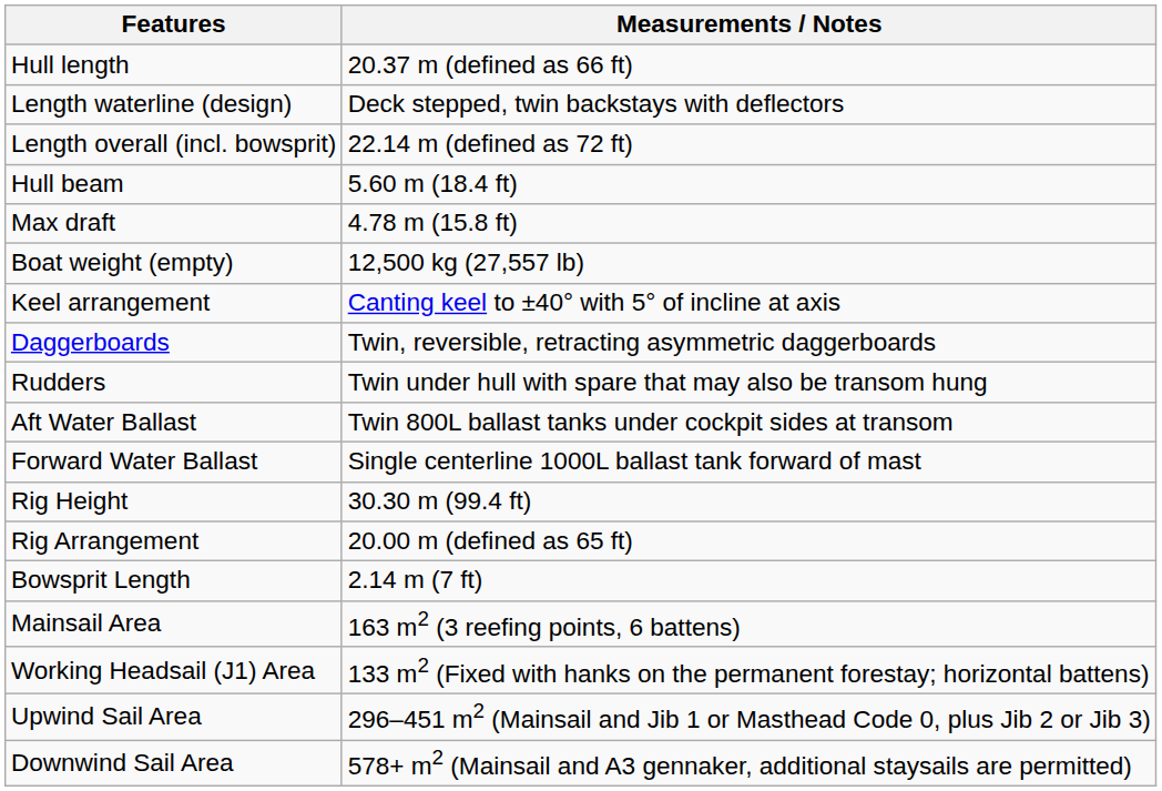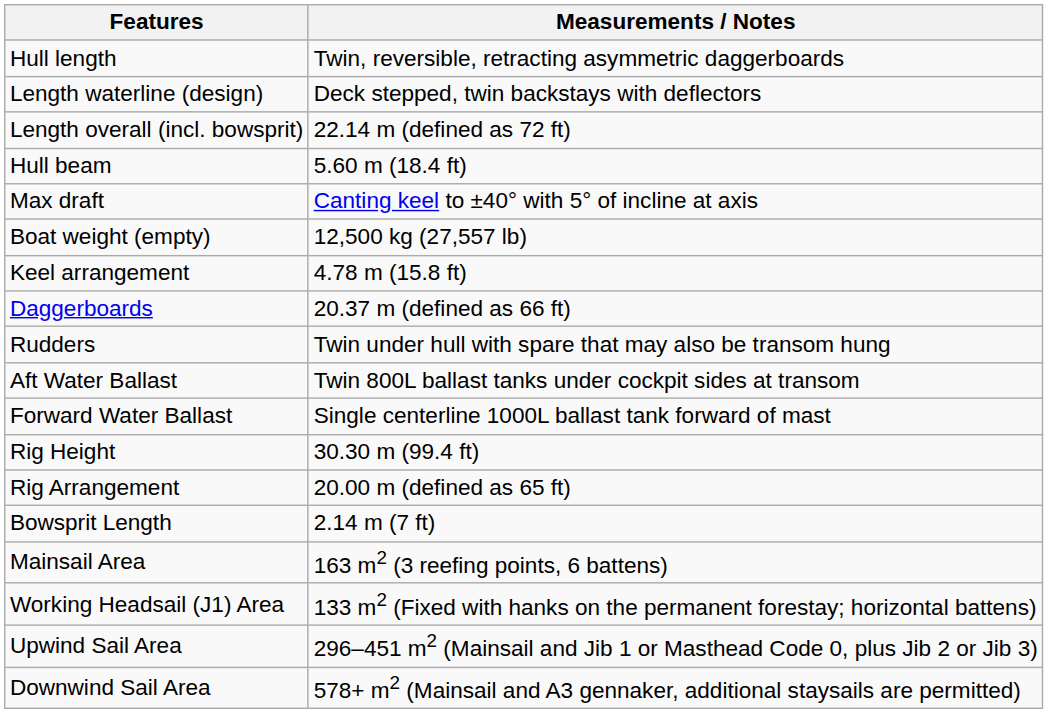Hull length | Measurements / Notes: 20.37 m (defined as 66 ft) -> Twin, reversible, retracting asymmetric daggerboards
Max draft | Measurements / Notes: 4.78 m (15.8 ft) -> Canting keel to ±40° with 5° of incline at axis
Keel arrangement | Measurements / Notes: Canting keel to ±40° with 5° of incline at axis -> 4.78 m (15.8 ft)
Daggerboards | Measurements / Notes: Twin, reversible, retracting asymmetric daggerboards -> 20.37 m (defined as 66 ft)
